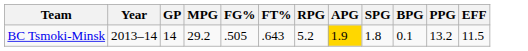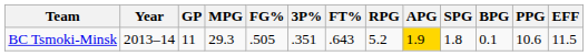+ column: 3P% | .351
BC Tsmoki-Minsk | GP: 14 -> 11
BC Tsmoki-Minsk | MPG: 29.2 -> 29.3
BC Tsmoki-Minsk | PPG: 13.2 -> 10.6
